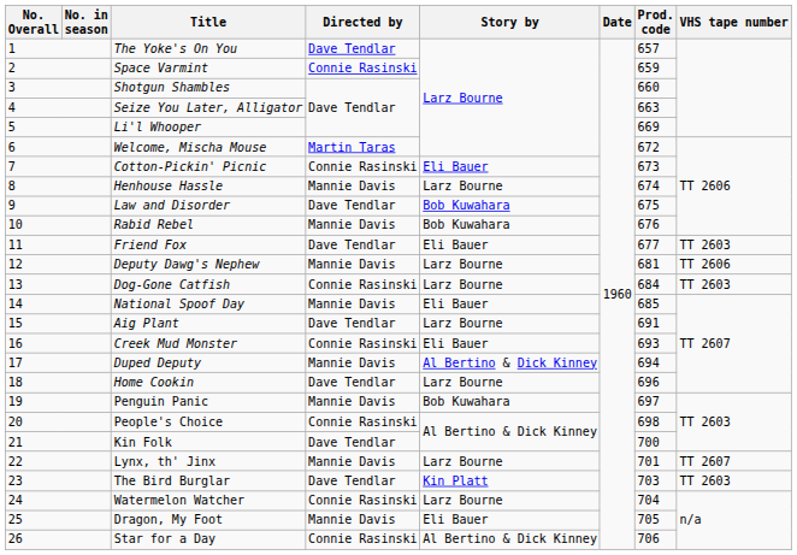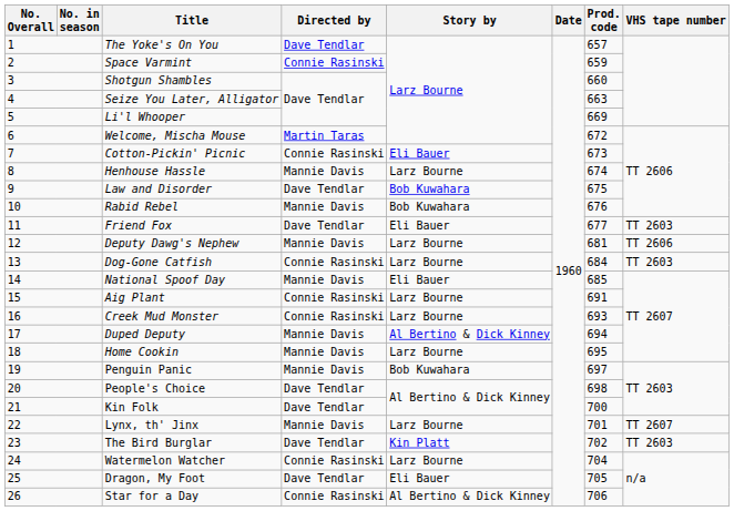Aig Plant | Directed by: Dave Tendlar -> Connie Rasinski
Creek Mud Monster | Story by: Eli Bauer -> Larz Bourne
Home Cookin | Directed by: Dave Tendlar -> Mannie Davis
Home Cookin | Prod. code: 696 -> 695
People's Choice | Directed by: Connie Rasinski -> Dave Tendlar
The Bird Burglar | Prod. code: 703 -> 702
Dragon, My Foot | Directed by: Mannie Davis -> Dave Tendlar
